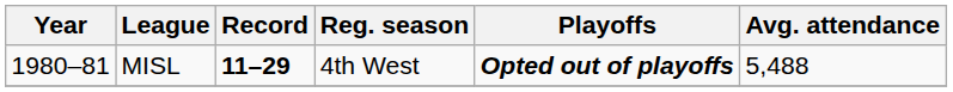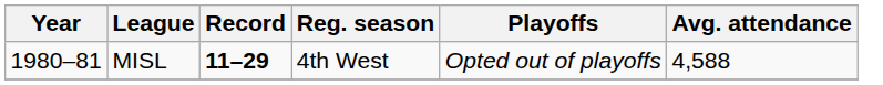MISL | Playoffs: bold -> normal
MISL | Avg. attendance: 5,488 -> 4,588
